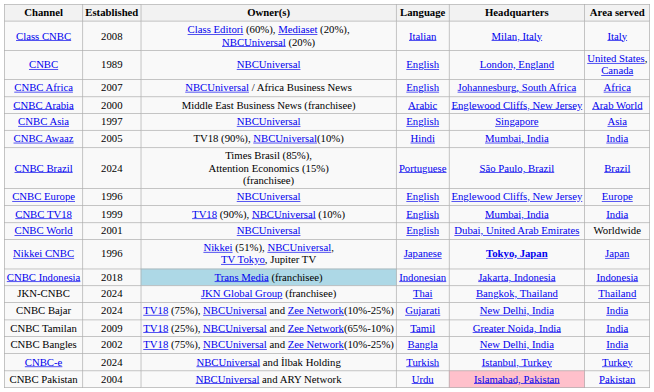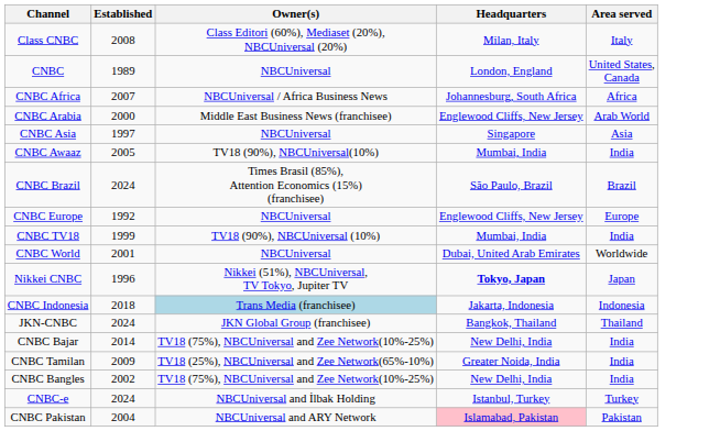- column: Language | Italian | English | English | Arabic | English | Hindi | Portuguese | English | English | English | Japanese | Indonesian | Thai | Gujarati | Tamil | Bangla | Turkish | Urdu
CNBC Europe | Established: 1996 -> 1992
CNBC Bajar | Established: 2024 -> 2014
